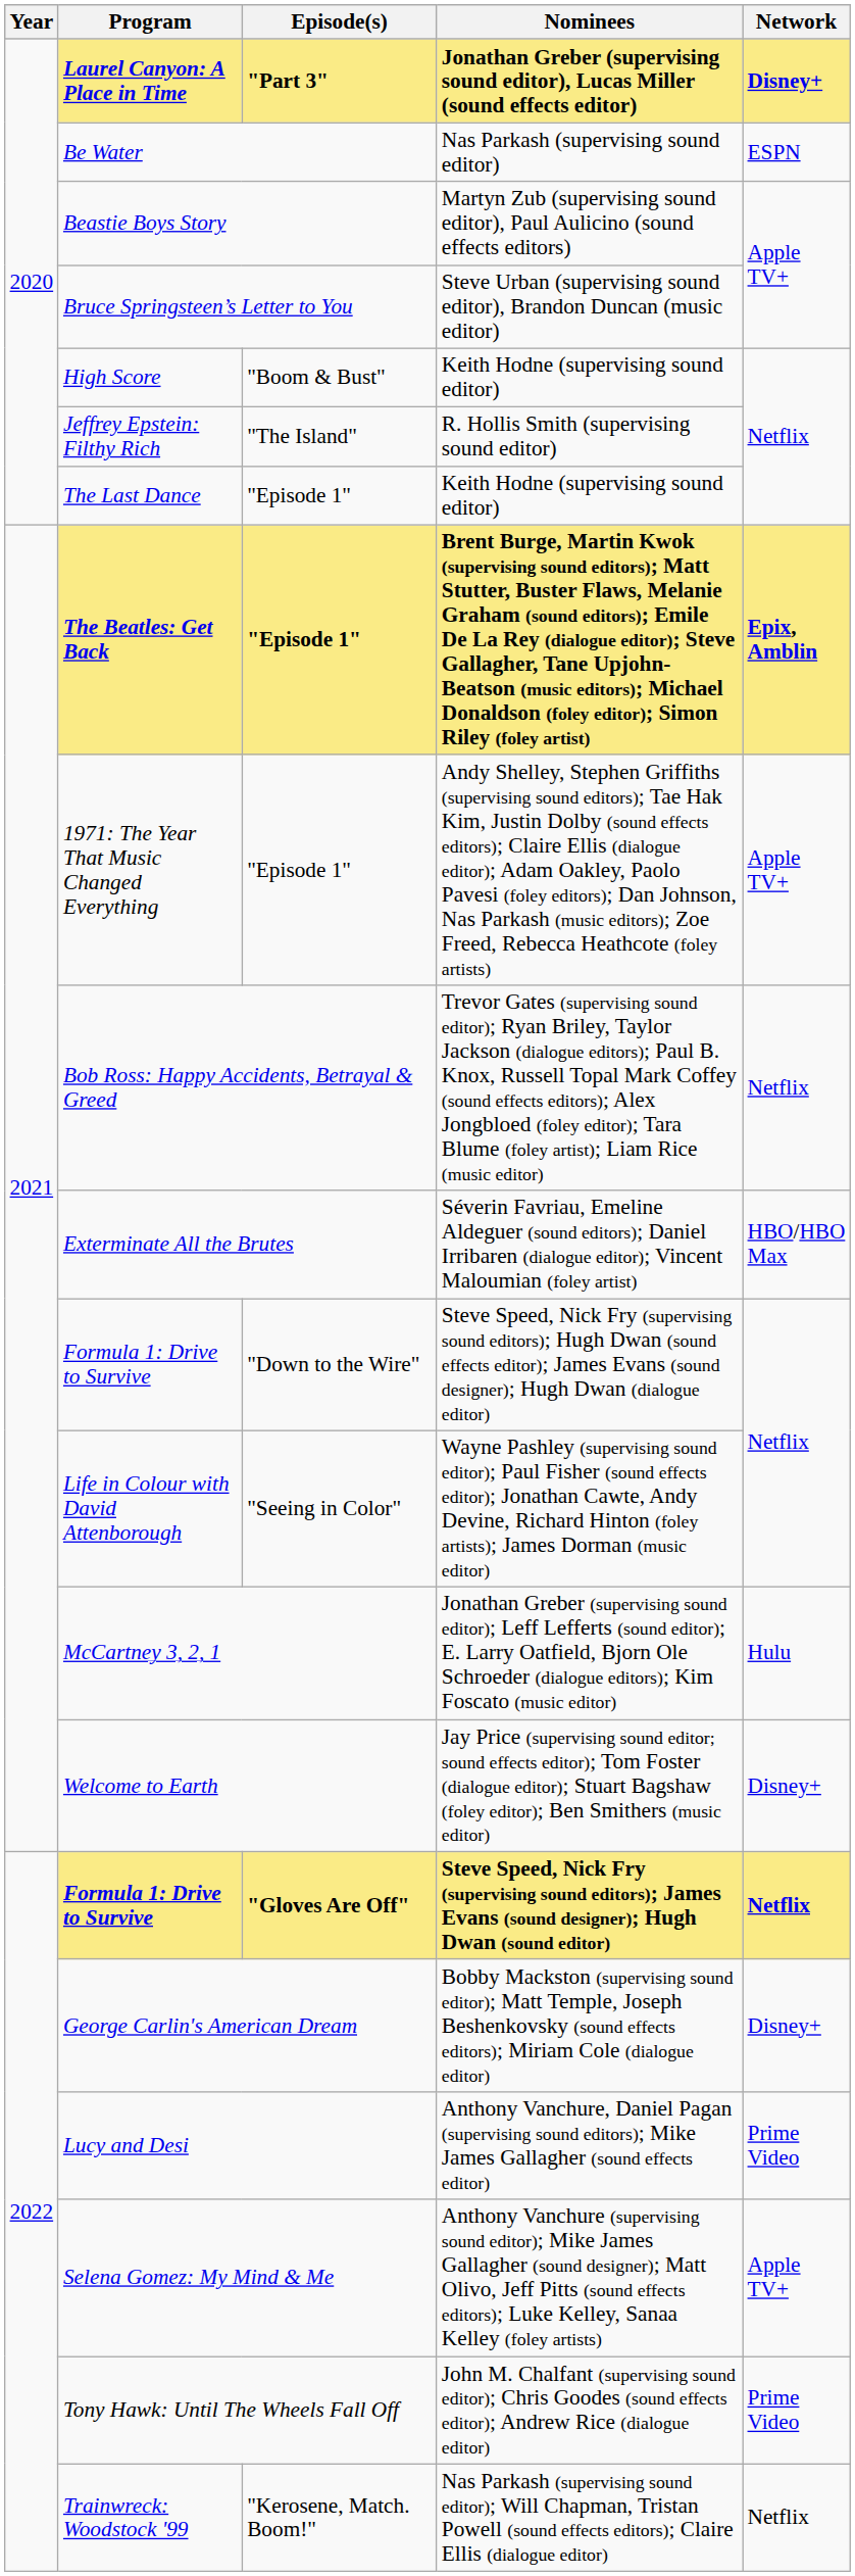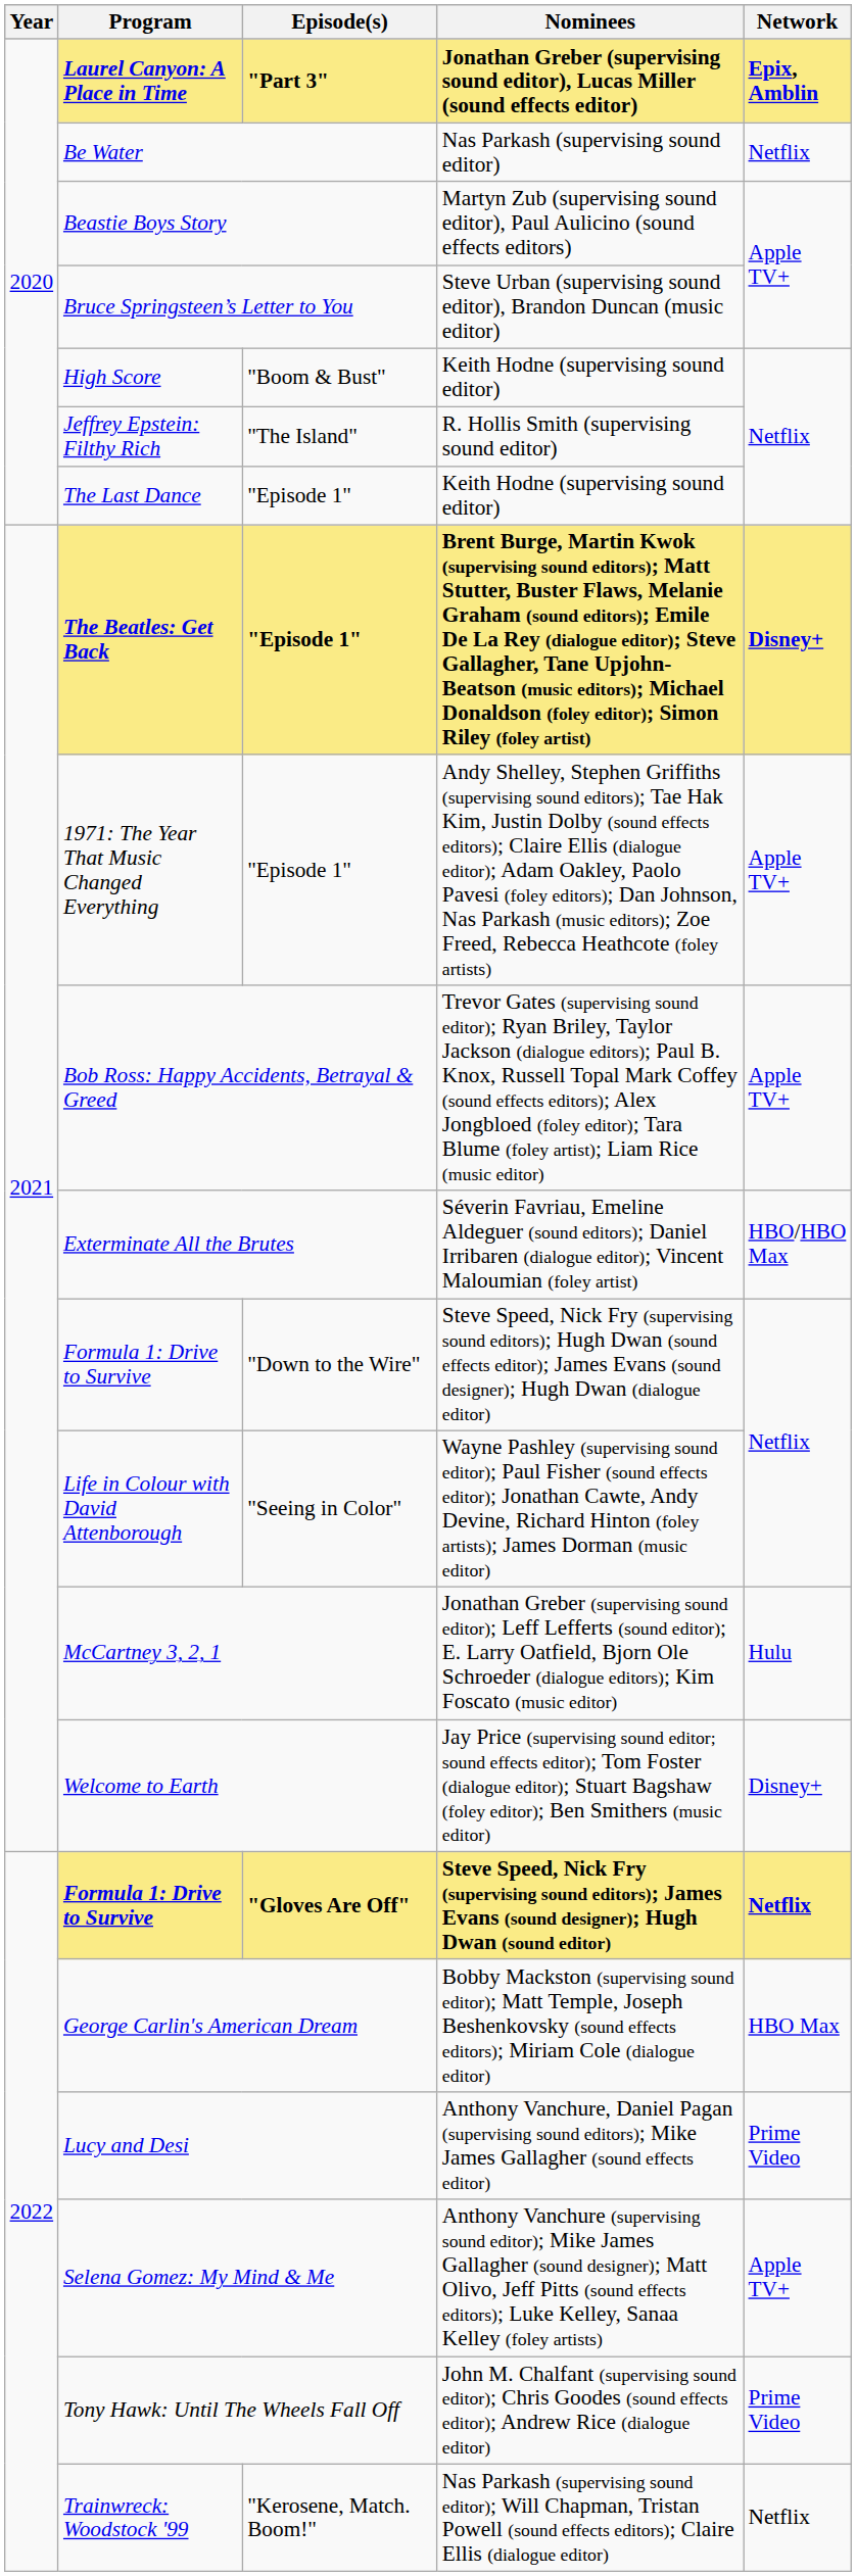Laurel Canyon: A Place in Time | Network: Disney+ -> Epix, Amblin
Be Water | Network: ESPN -> Netflix
The Beatles: Get Back | Network: Epix, Amblin -> Disney+
Bob Ross: Happy Accidents, Betrayal & Greed | Network: Netflix -> Apple TV+
George Carlin's American Dream | Network: Disney+ -> HBO Max
